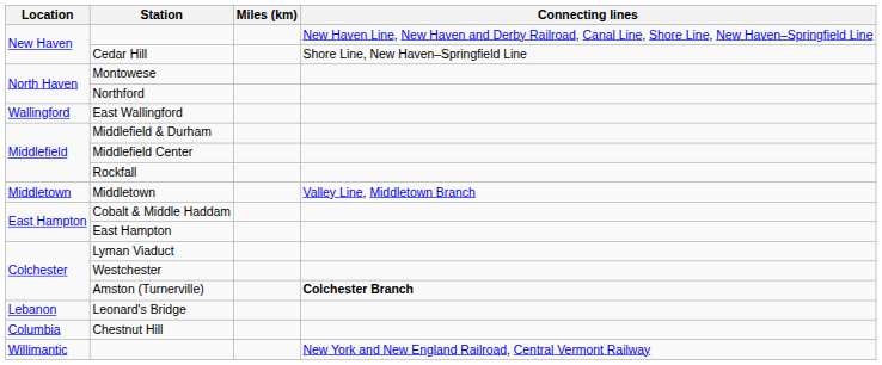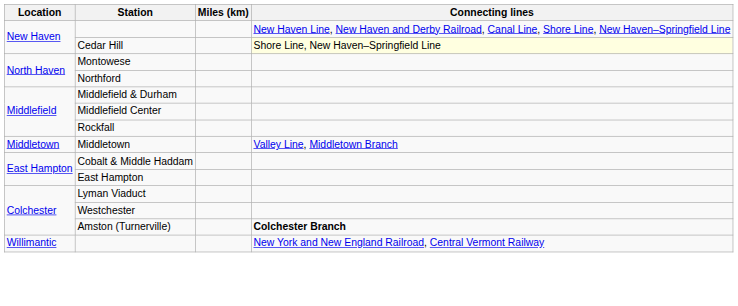Cedar Hill | Connecting lines: no background -> lightyellow background
- row: Wallingford | East Wallingford
- row: Lebanon | Leonard's Bridge
- row: Columbia | Chestnut Hill
